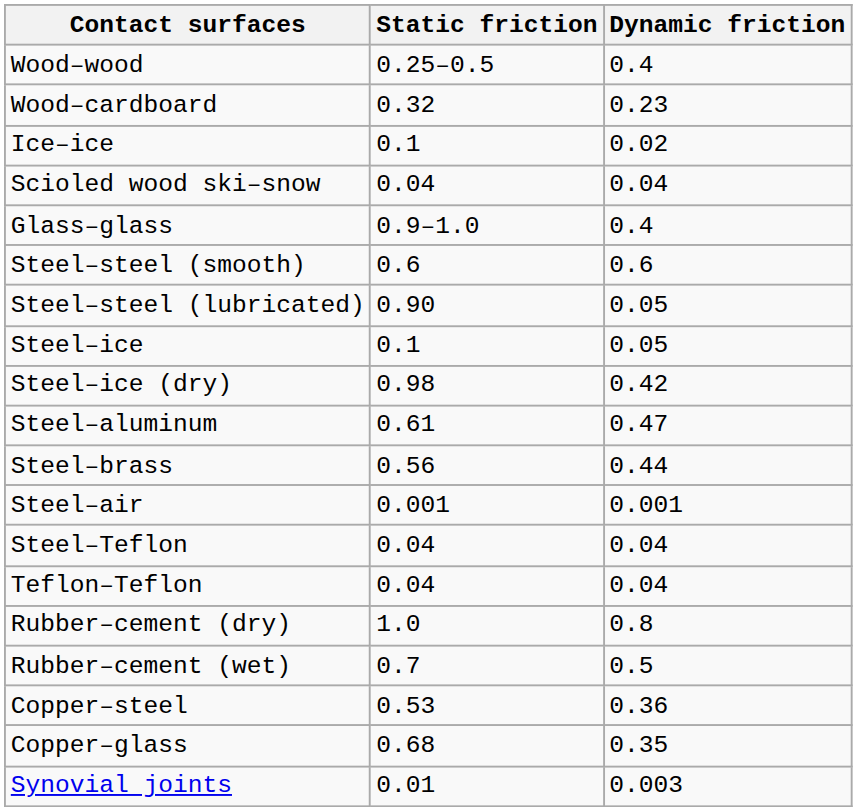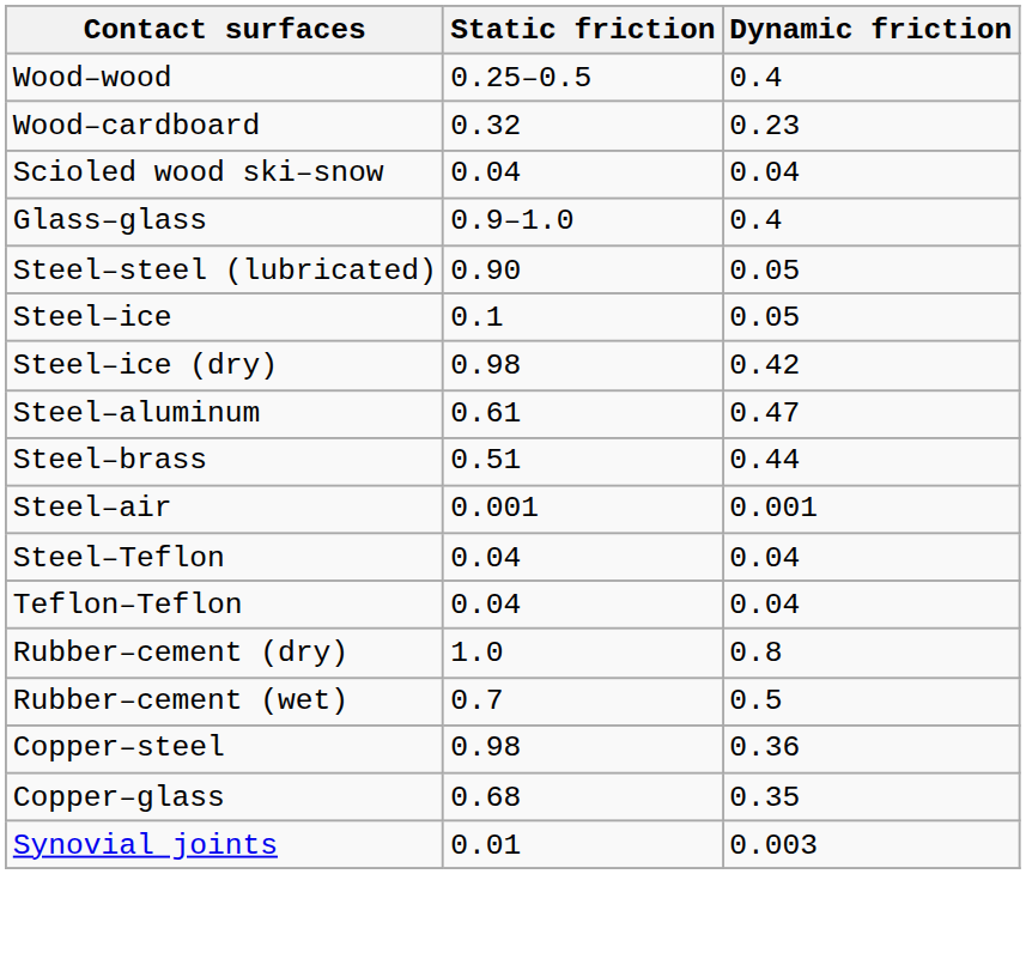- row: Ice–ice | 0.1 | 0.02
- row: Steel–steel (smooth) | 0.6 | 0.6
Steel–brass | Static friction: 0.56 -> 0.51
Copper–steel | Static friction: 0.53 -> 0.98
